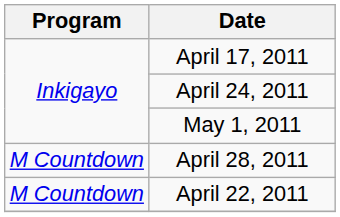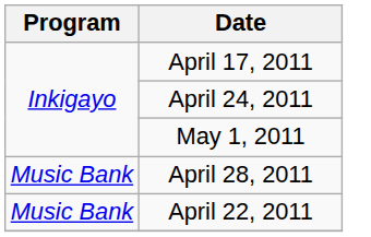April 28, 2011 | Program: M Countdown -> Music Bank
April 22, 2011 | Program: M Countdown -> Music Bank
